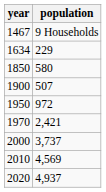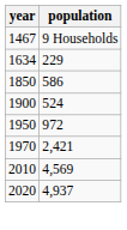1850 | population: 580 -> 586
1900 | population: 507 -> 524
- row: 2000 | 3,737
